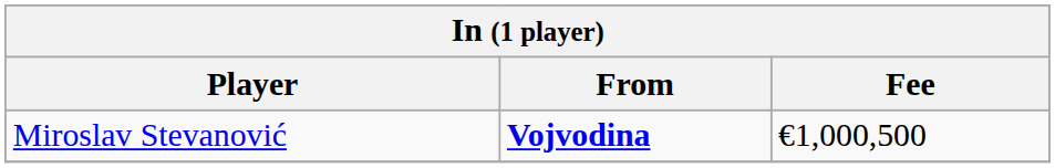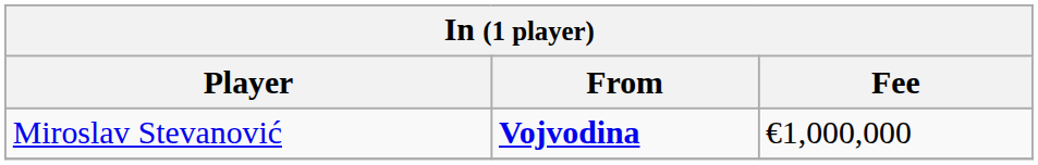Miroslav Stevanović | Fee: €1,000,500 -> €1,000,000
